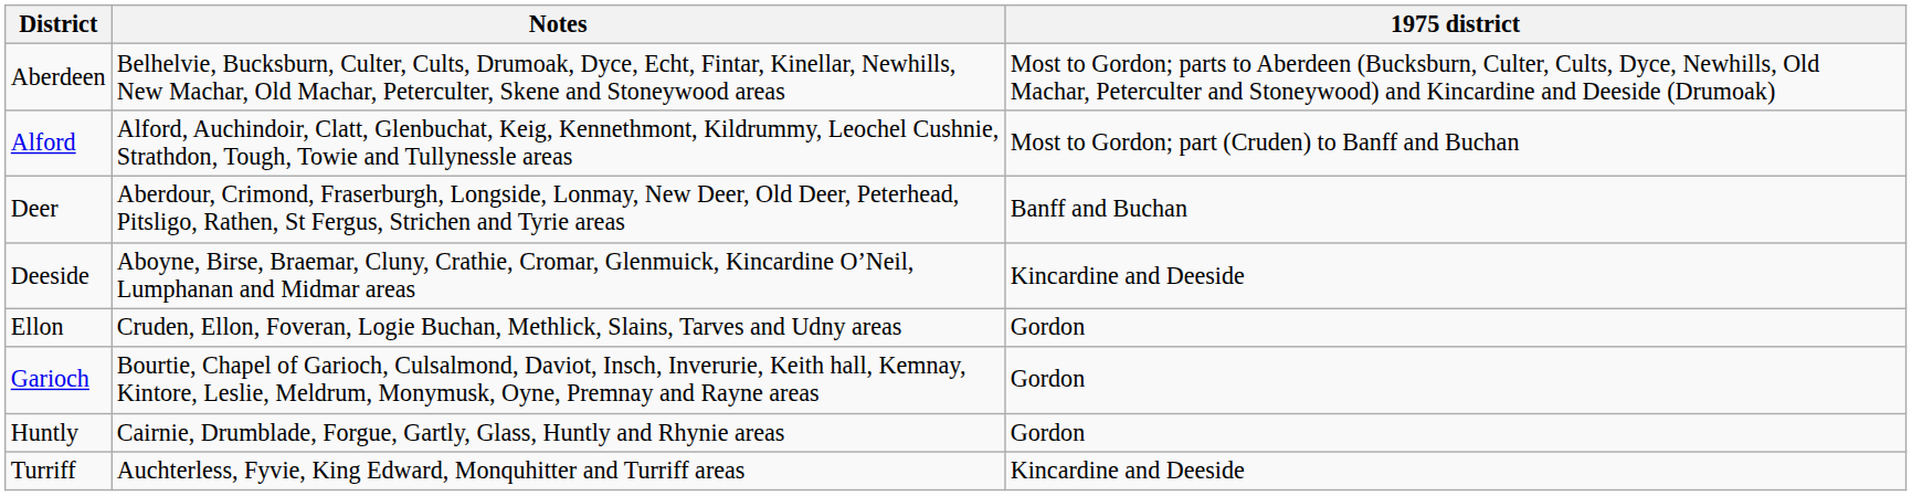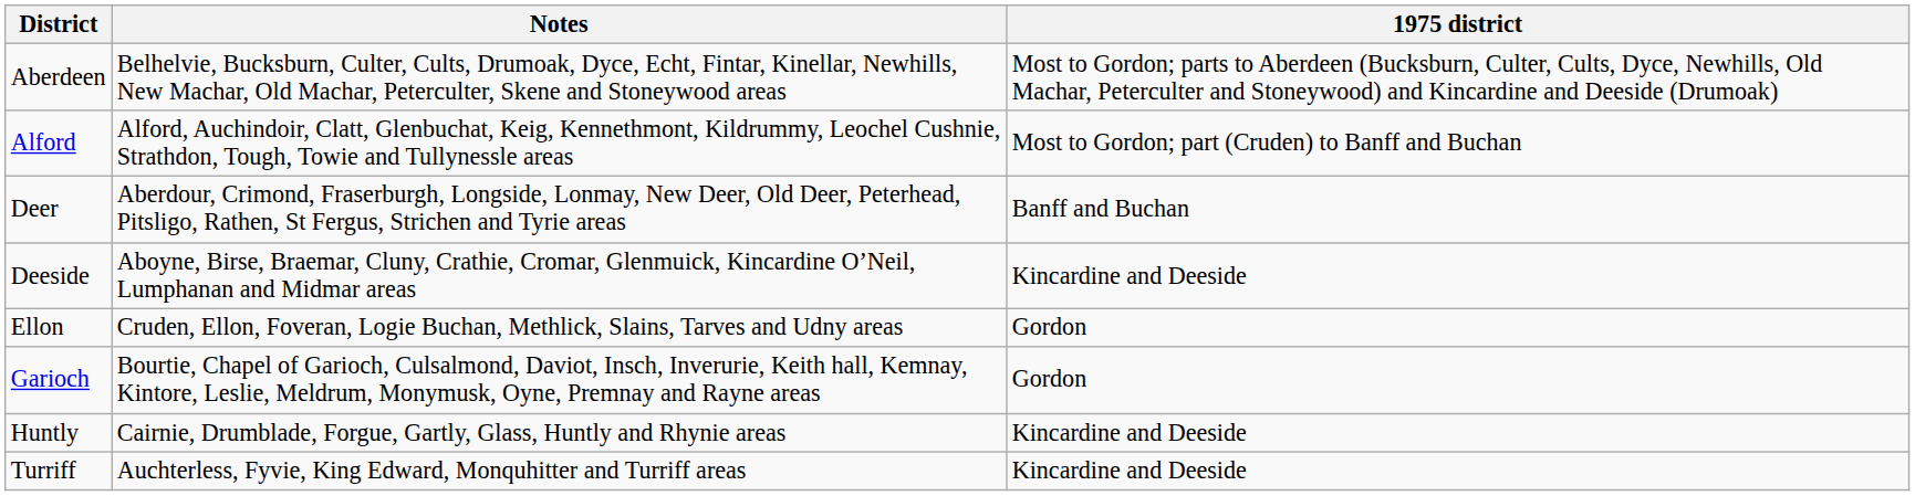Huntly | 1975 district: Gordon -> Kincardine and Deeside
